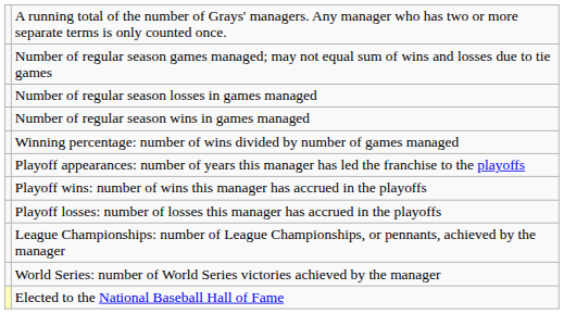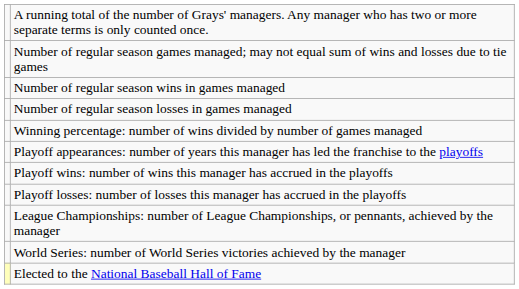rows swapped: Number of regular season wins in games managed <-> Number of regular season losses in games managed
